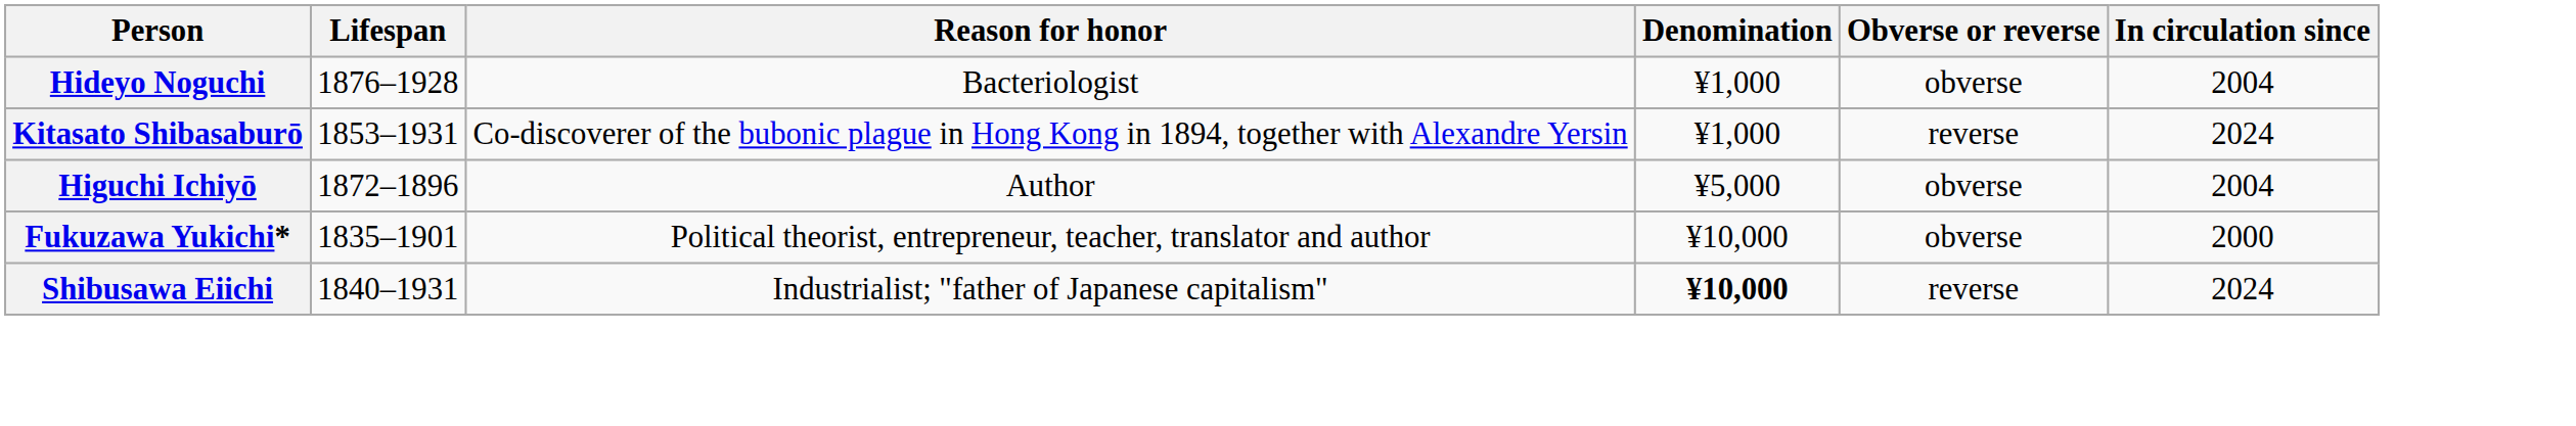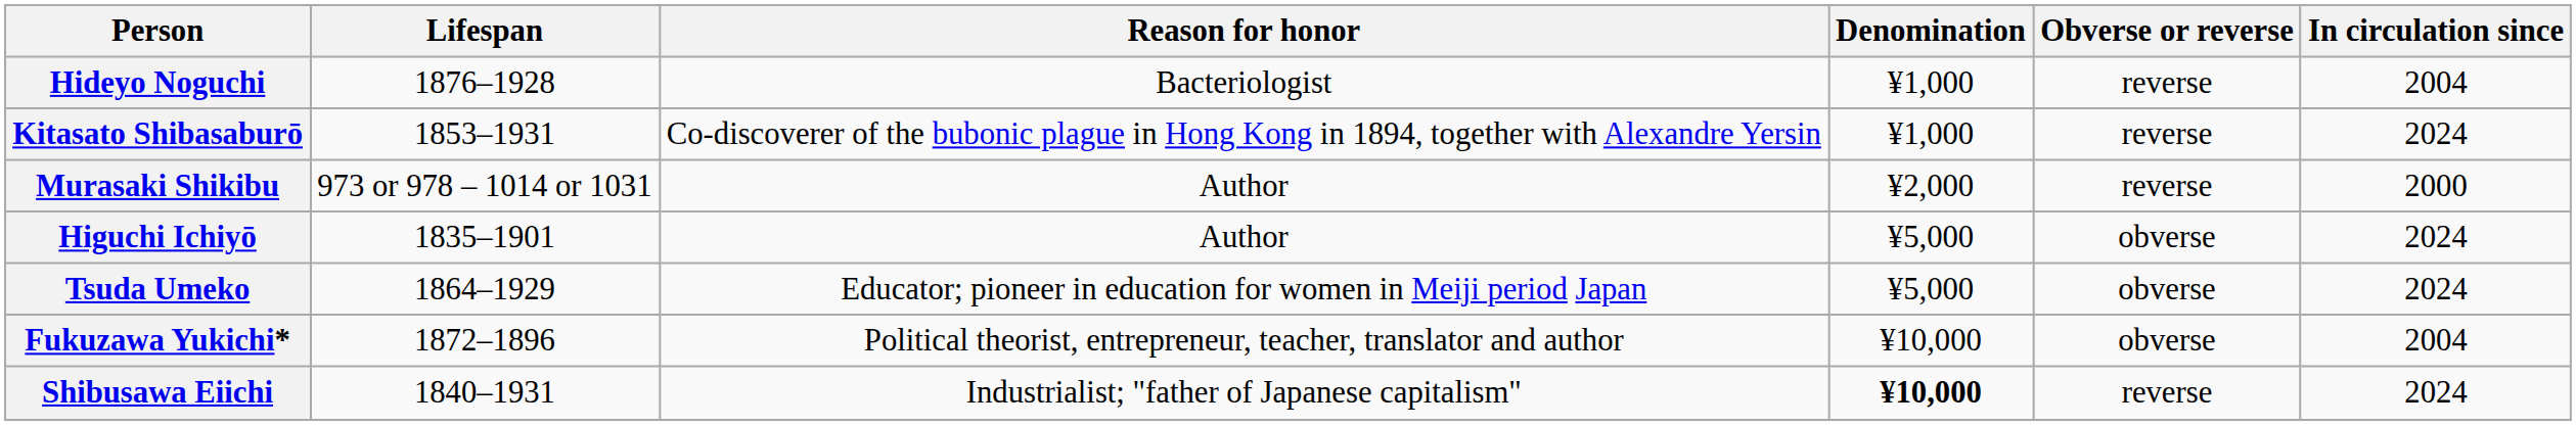Hideyo Noguchi | Obverse or reverse: obverse -> reverse
+ row: Murasaki Shikibu | 973 or 978 – 1014 or 1031 | Author | ¥2,000 | reverse | 2000
Higuchi Ichiyō | Lifespan: 1872–1896 -> 1835–1901
Higuchi Ichiyō | In circulation since: 2004 -> 2024
+ row: Tsuda Umeko | 1864–1929 | Educator; pioneer in education for women in Meiji period Japan | ¥5,000 | obverse | 2024
Fukuzawa Yukichi* | Lifespan: 1835–1901 -> 1872–1896
Fukuzawa Yukichi* | In circulation since: 2000 -> 2004
